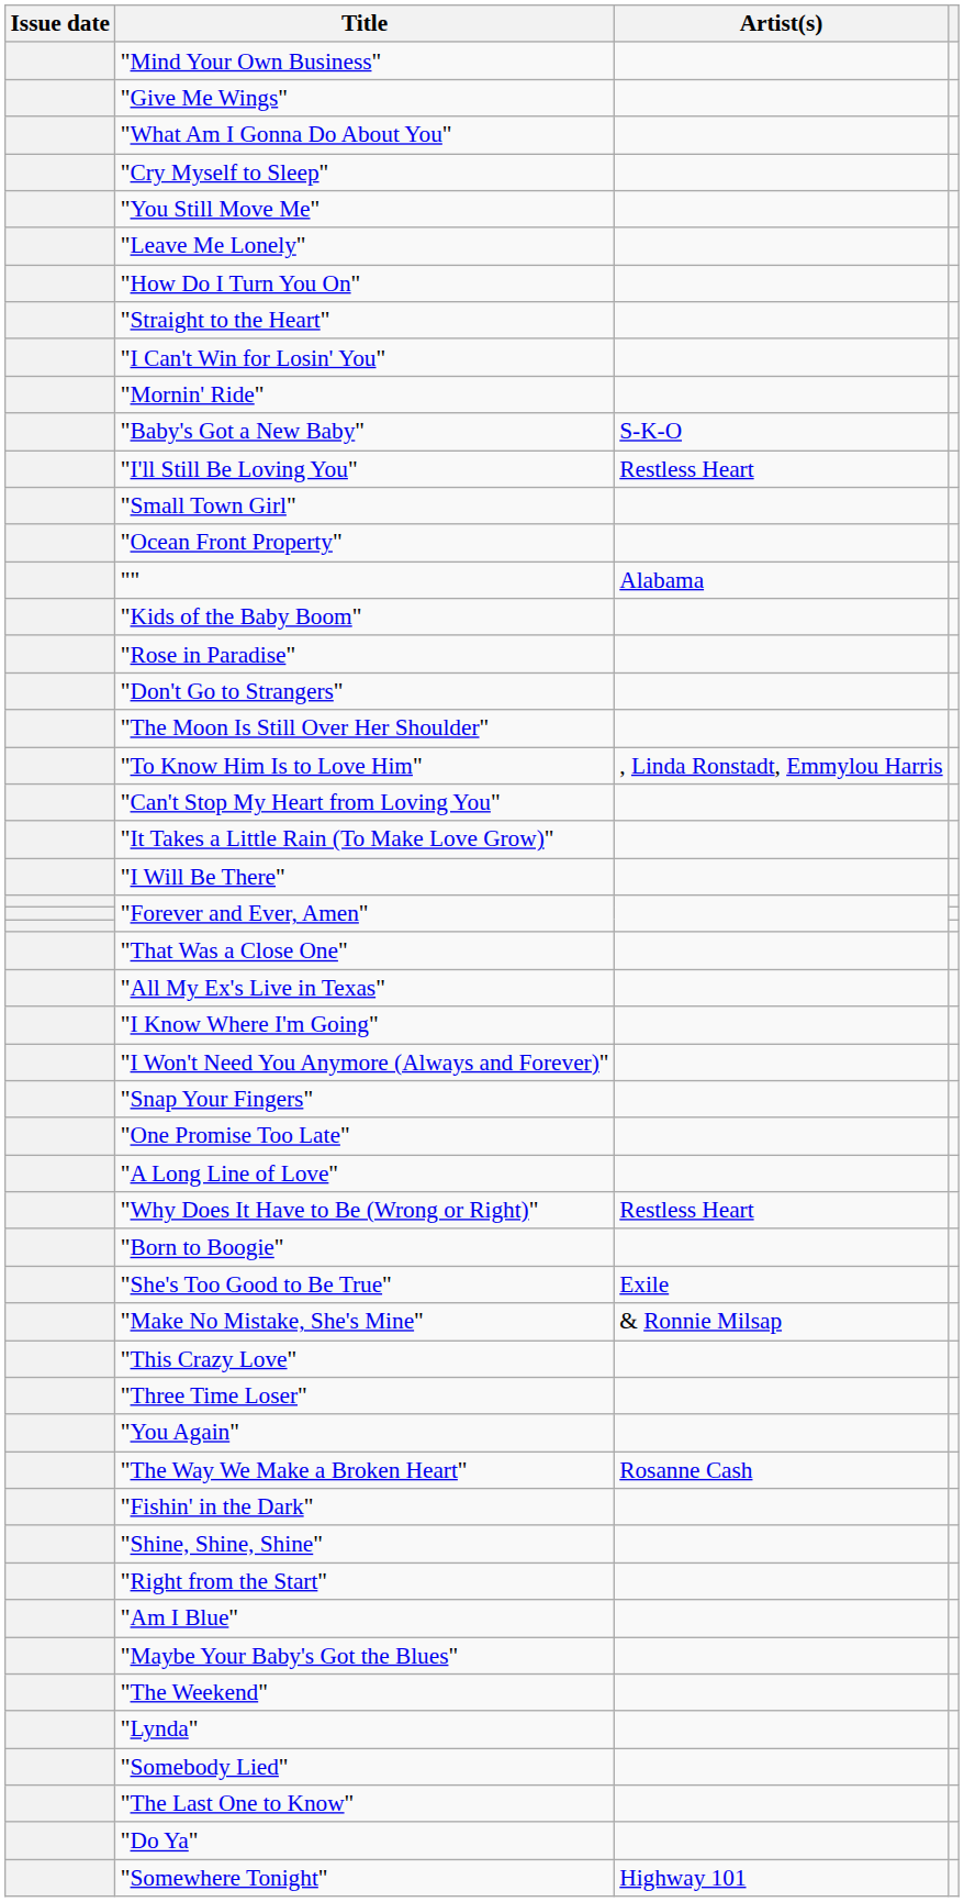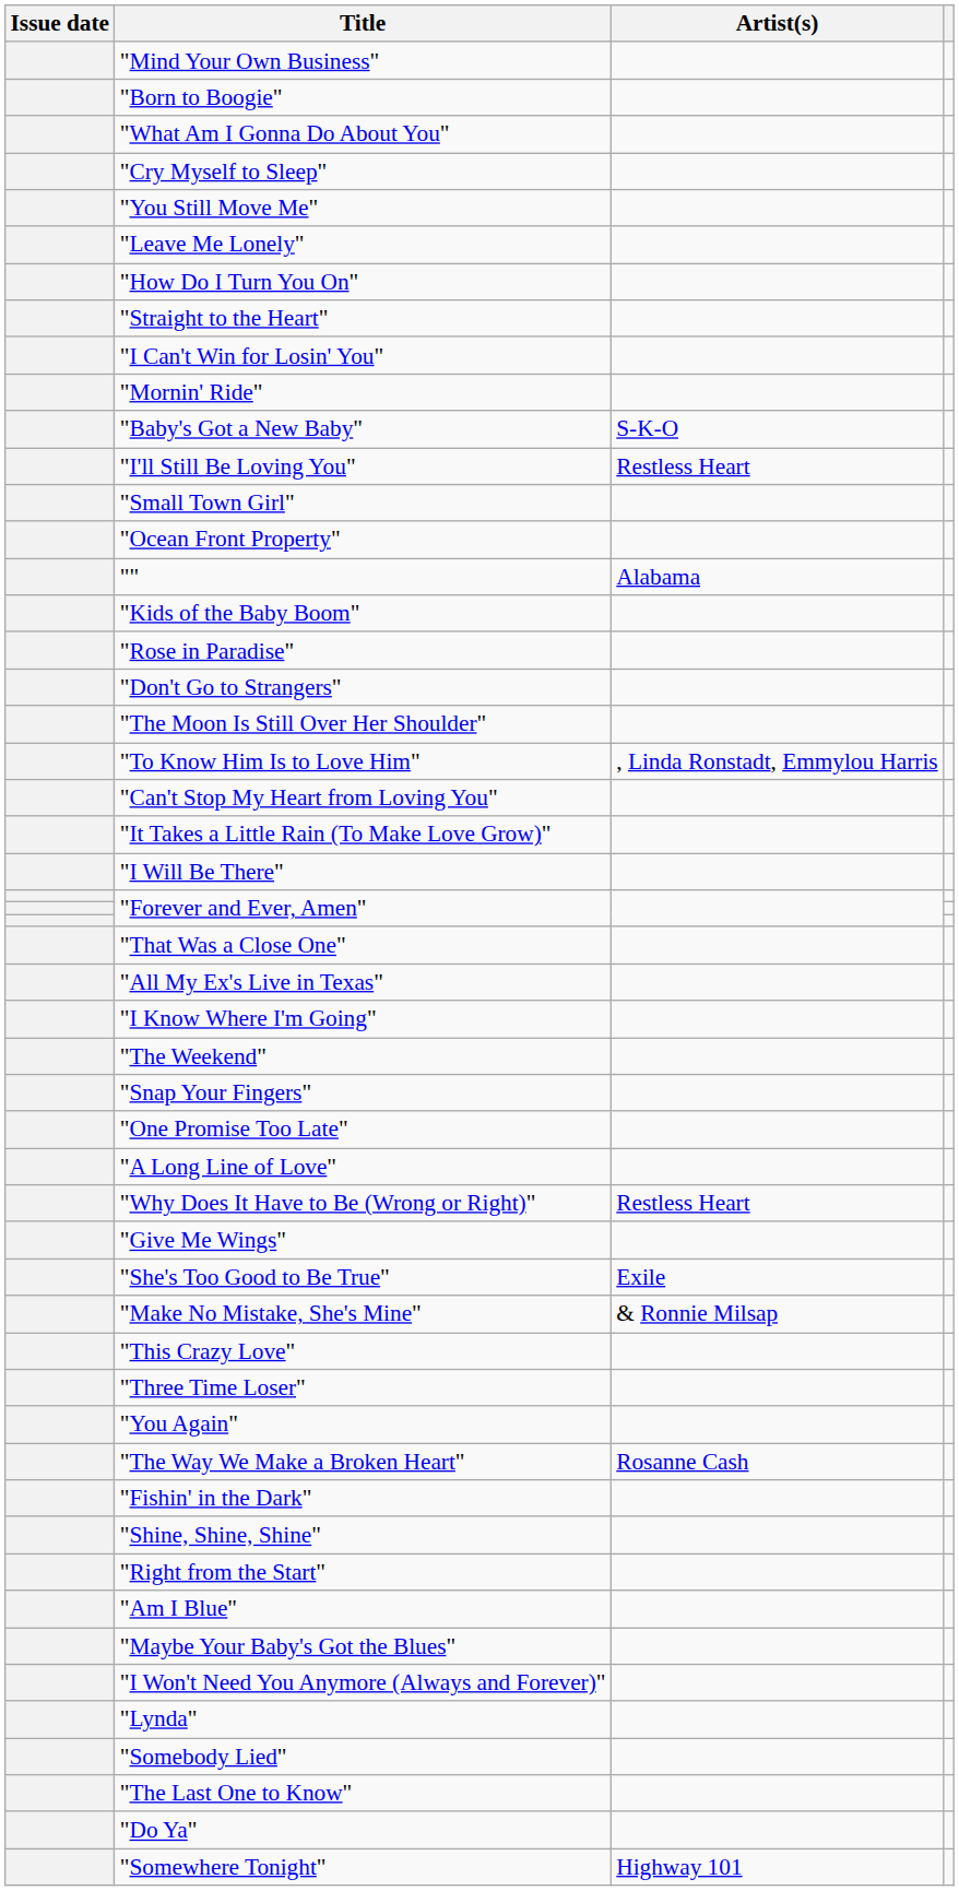rows swapped: "Give Me Wings" <-> "Born to Boogie"
rows swapped: "The Weekend" <-> "I Won't Need You Anymore (Always and Forever)"
